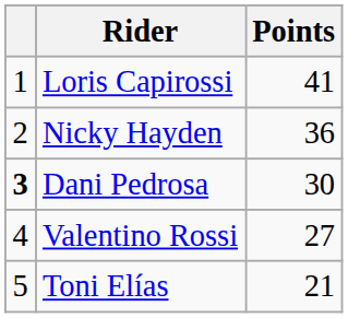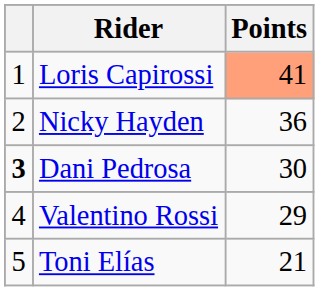Loris Capirossi | Points: no background -> lightsalmon background
Valentino Rossi | Points: 27 -> 29
